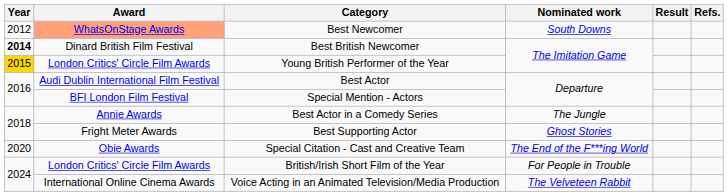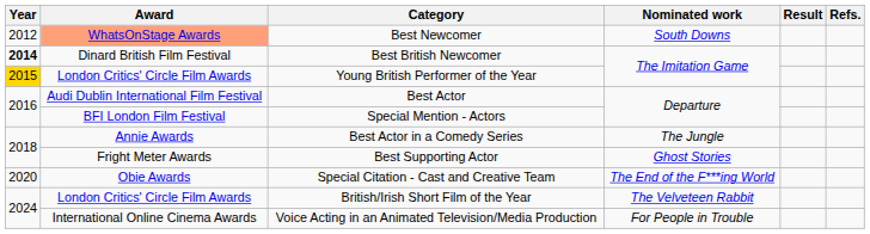British/Irish Short Film of the Year | Nominated work: For People in Trouble -> The Velveteen Rabbit
Voice Acting in an Animated Television/Media Production | Nominated work: The Velveteen Rabbit -> For People in Trouble
